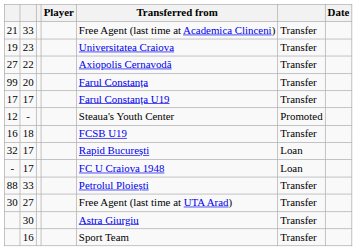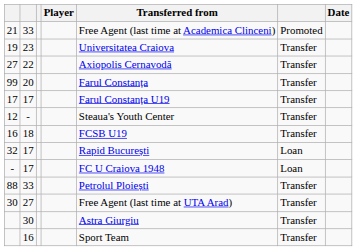21 | column 6: Transfer -> Promoted
12 | column 6: Promoted -> Transfer
